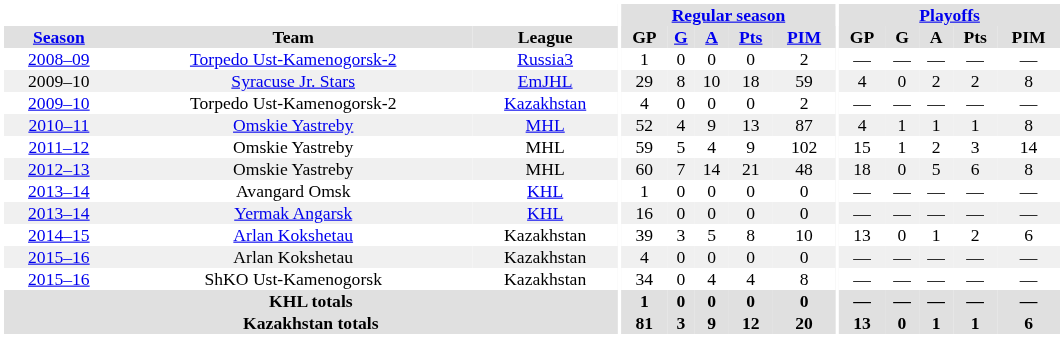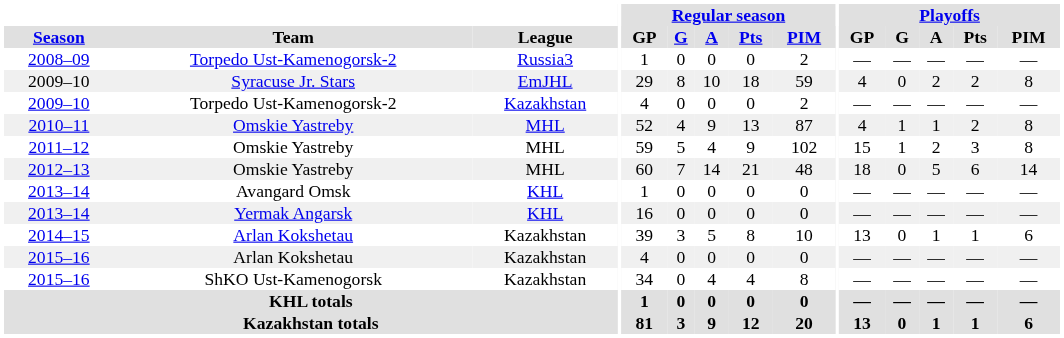2010–11 | Playoffs / Pts: 1 -> 2
2011–12 | Playoffs / PIM: 14 -> 8
2012–13 | Playoffs / PIM: 8 -> 14
2014–15 | Playoffs / Pts: 2 -> 1
